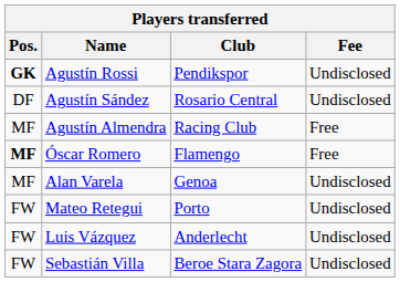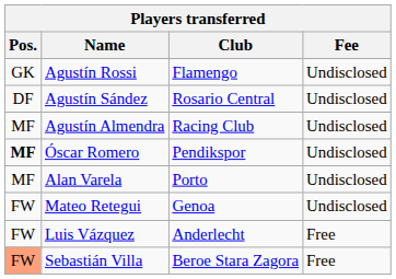Agustín Rossi | Pos.: bold -> normal
Agustín Rossi | Club: Pendikspor -> Flamengo
Agustín Almendra | Fee: Free -> Undisclosed
Óscar Romero | Club: Flamengo -> Pendikspor
Óscar Romero | Fee: Free -> Undisclosed
Alan Varela | Club: Genoa -> Porto
Mateo Retegui | Club: Porto -> Genoa
Luis Vázquez | Fee: Undisclosed -> Free
Sebastián Villa | Pos.: no background -> lightsalmon background
Sebastián Villa | Fee: Undisclosed -> Free
